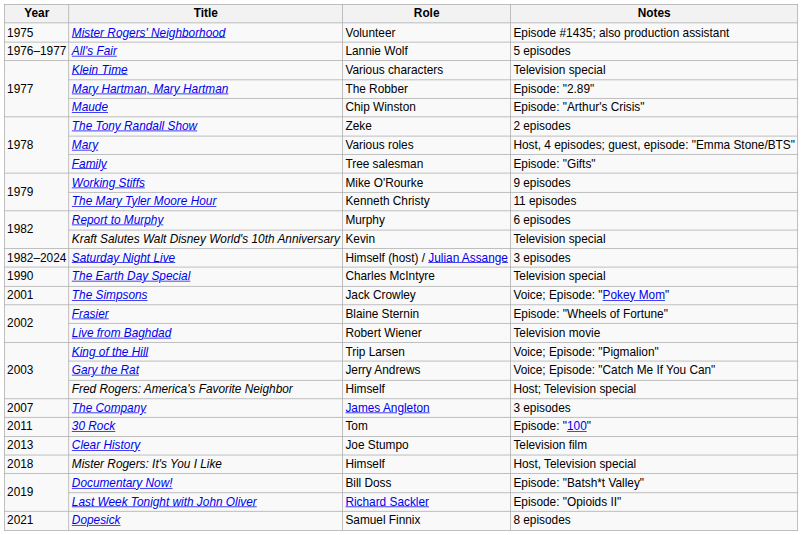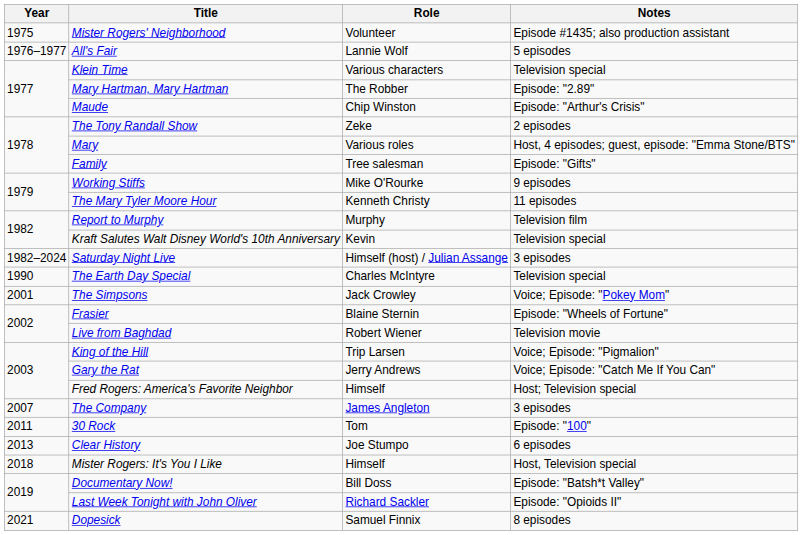Report to Murphy | Notes: 6 episodes -> Television film
Clear History | Notes: Television film -> 6 episodes
